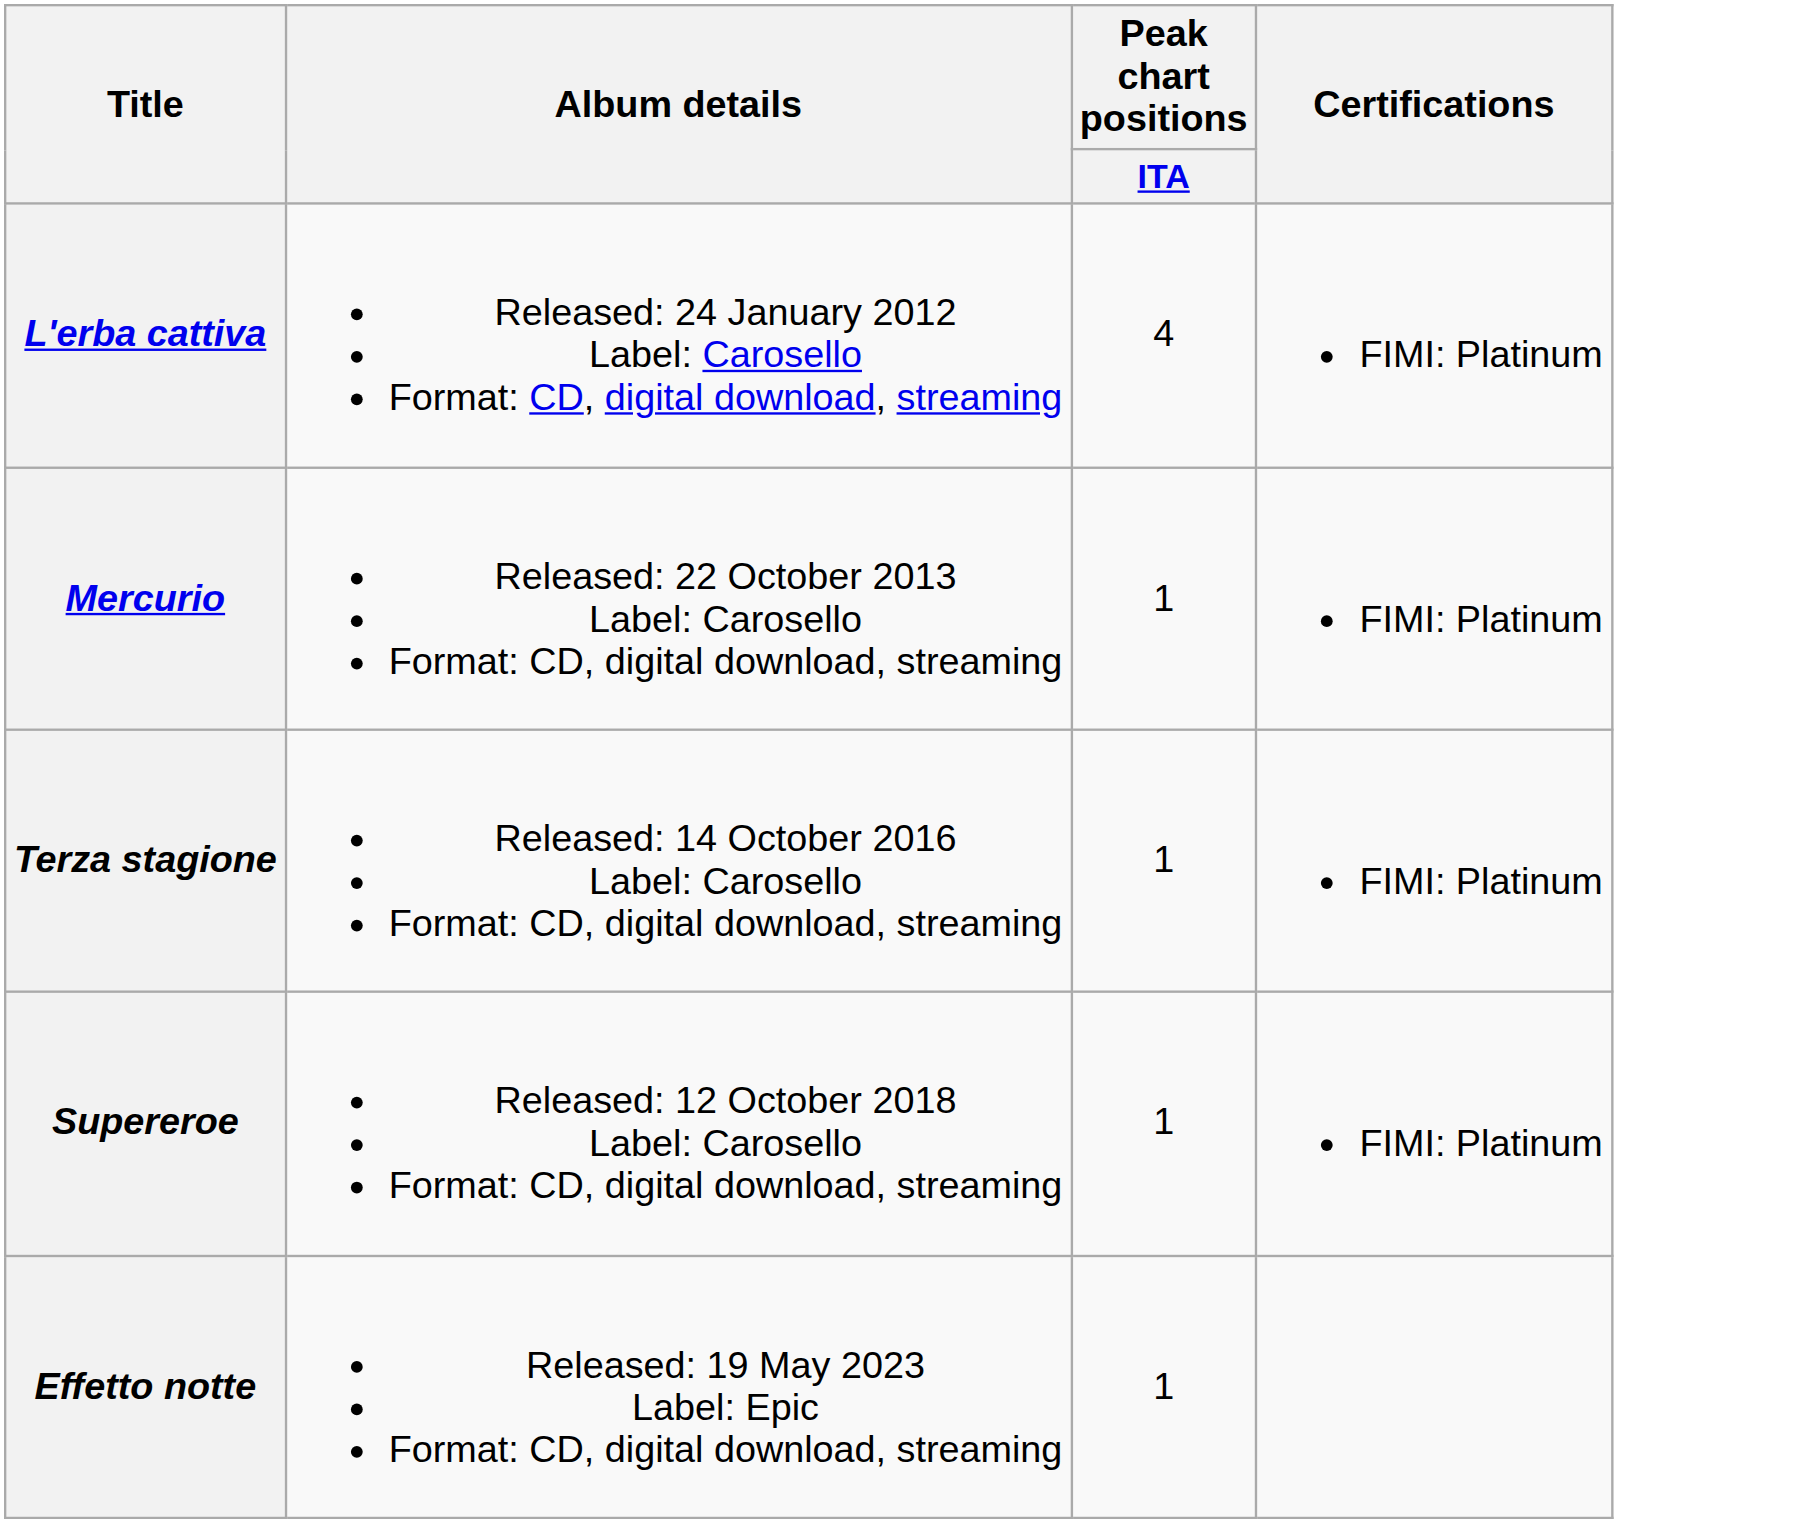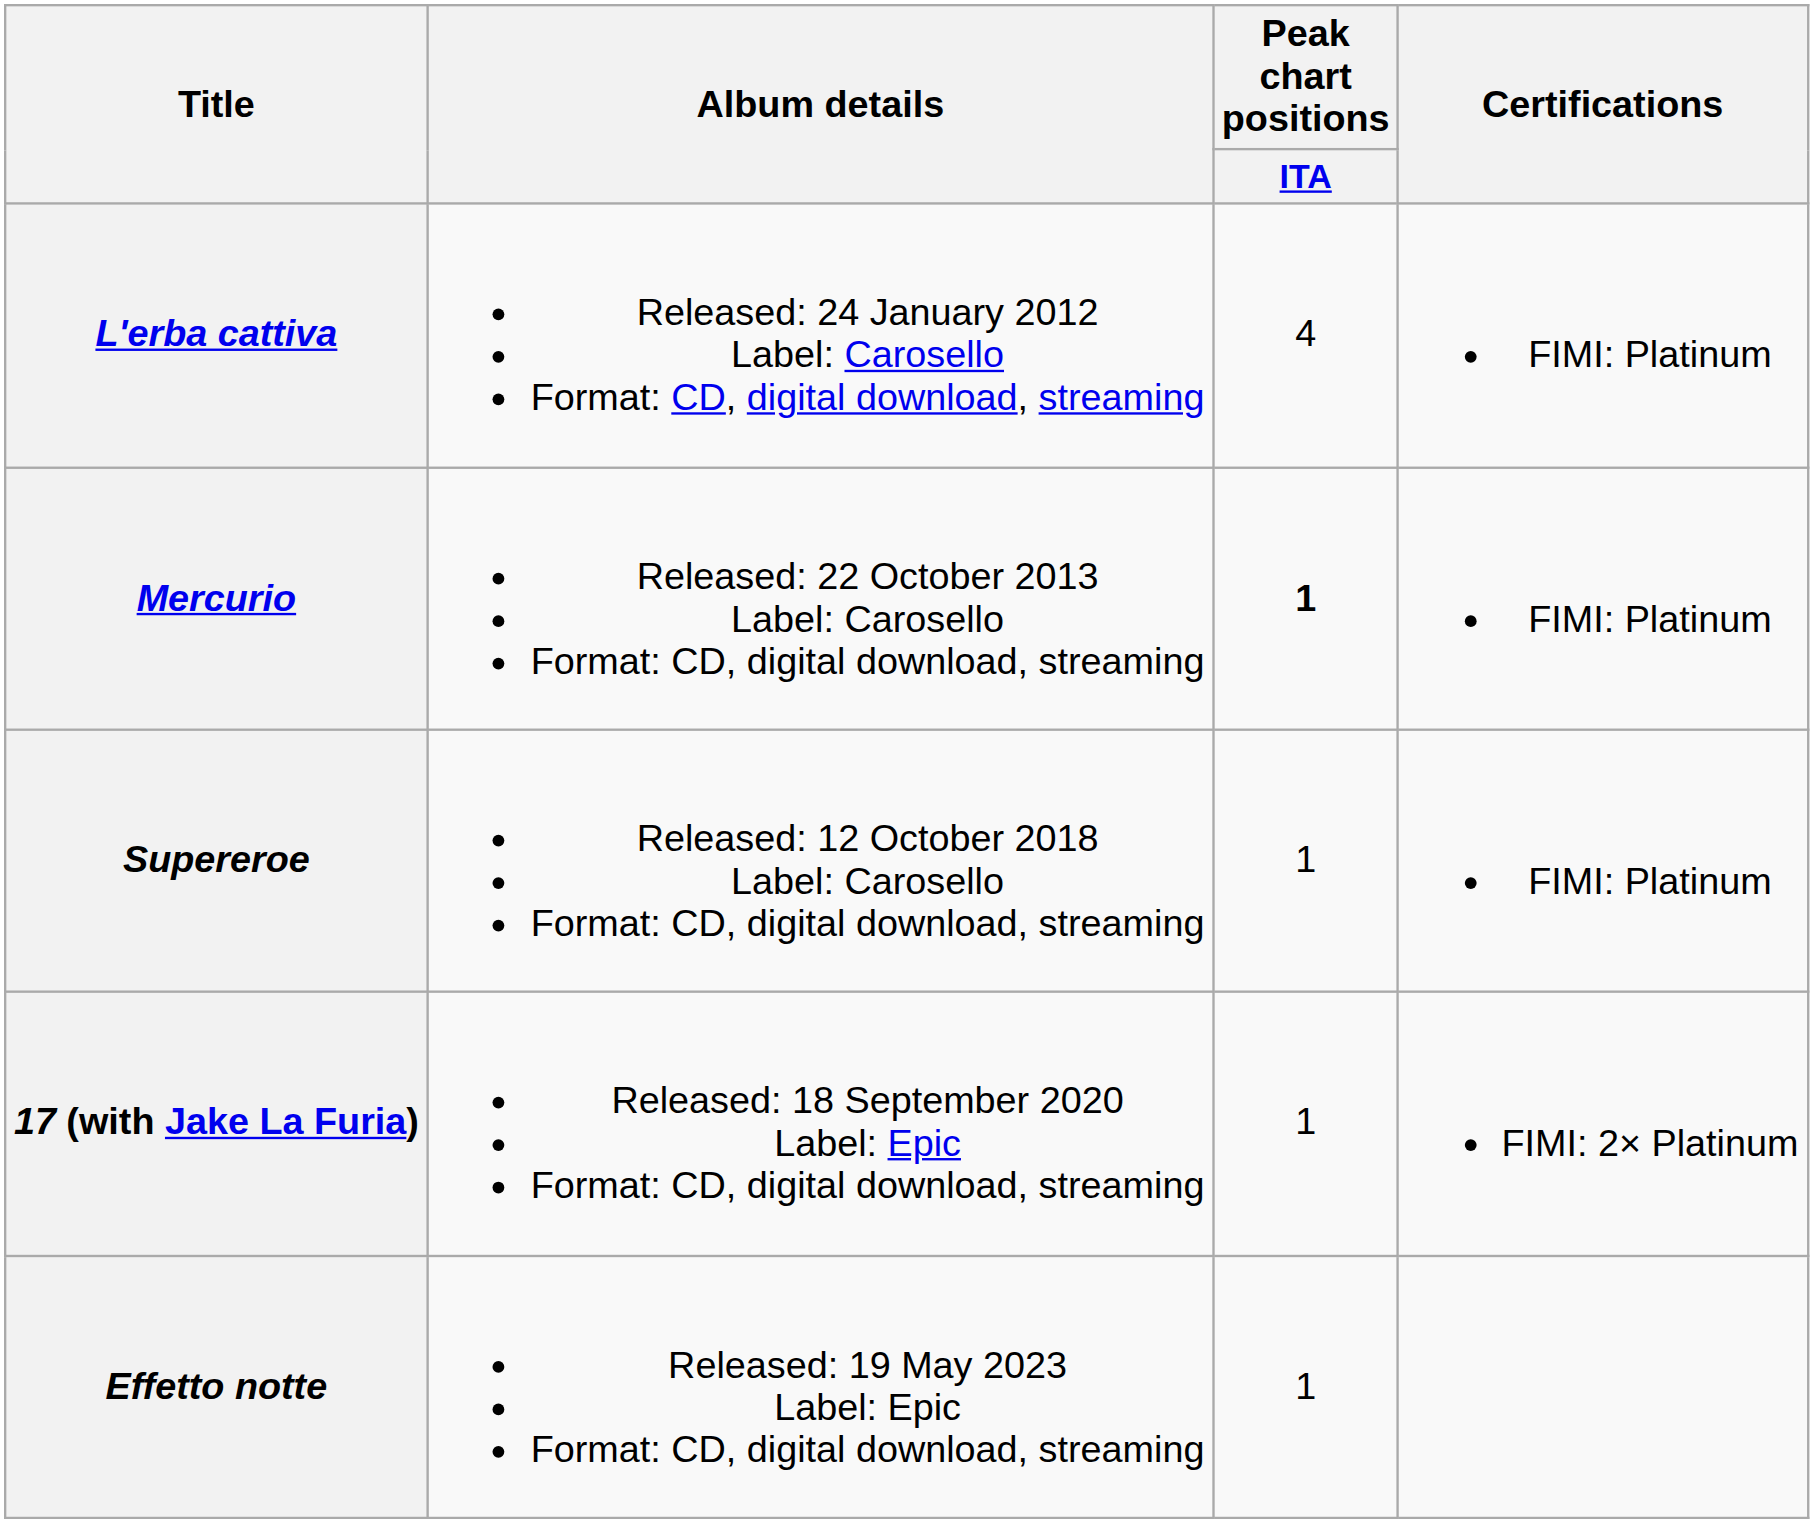Mercurio | Peak chart positions / ITA: normal -> bold
- row: Terza stagione | Released: 14 October 2016 Label: Carosello Format: CD, digital download, streaming | 1 | FIMI: Platinum
+ row: 17 (with Jake La Furia) | Released: 18 September 2020 Label: Epic Format: CD, digital download, streaming | 1 | FIMI: 2× Platinum
